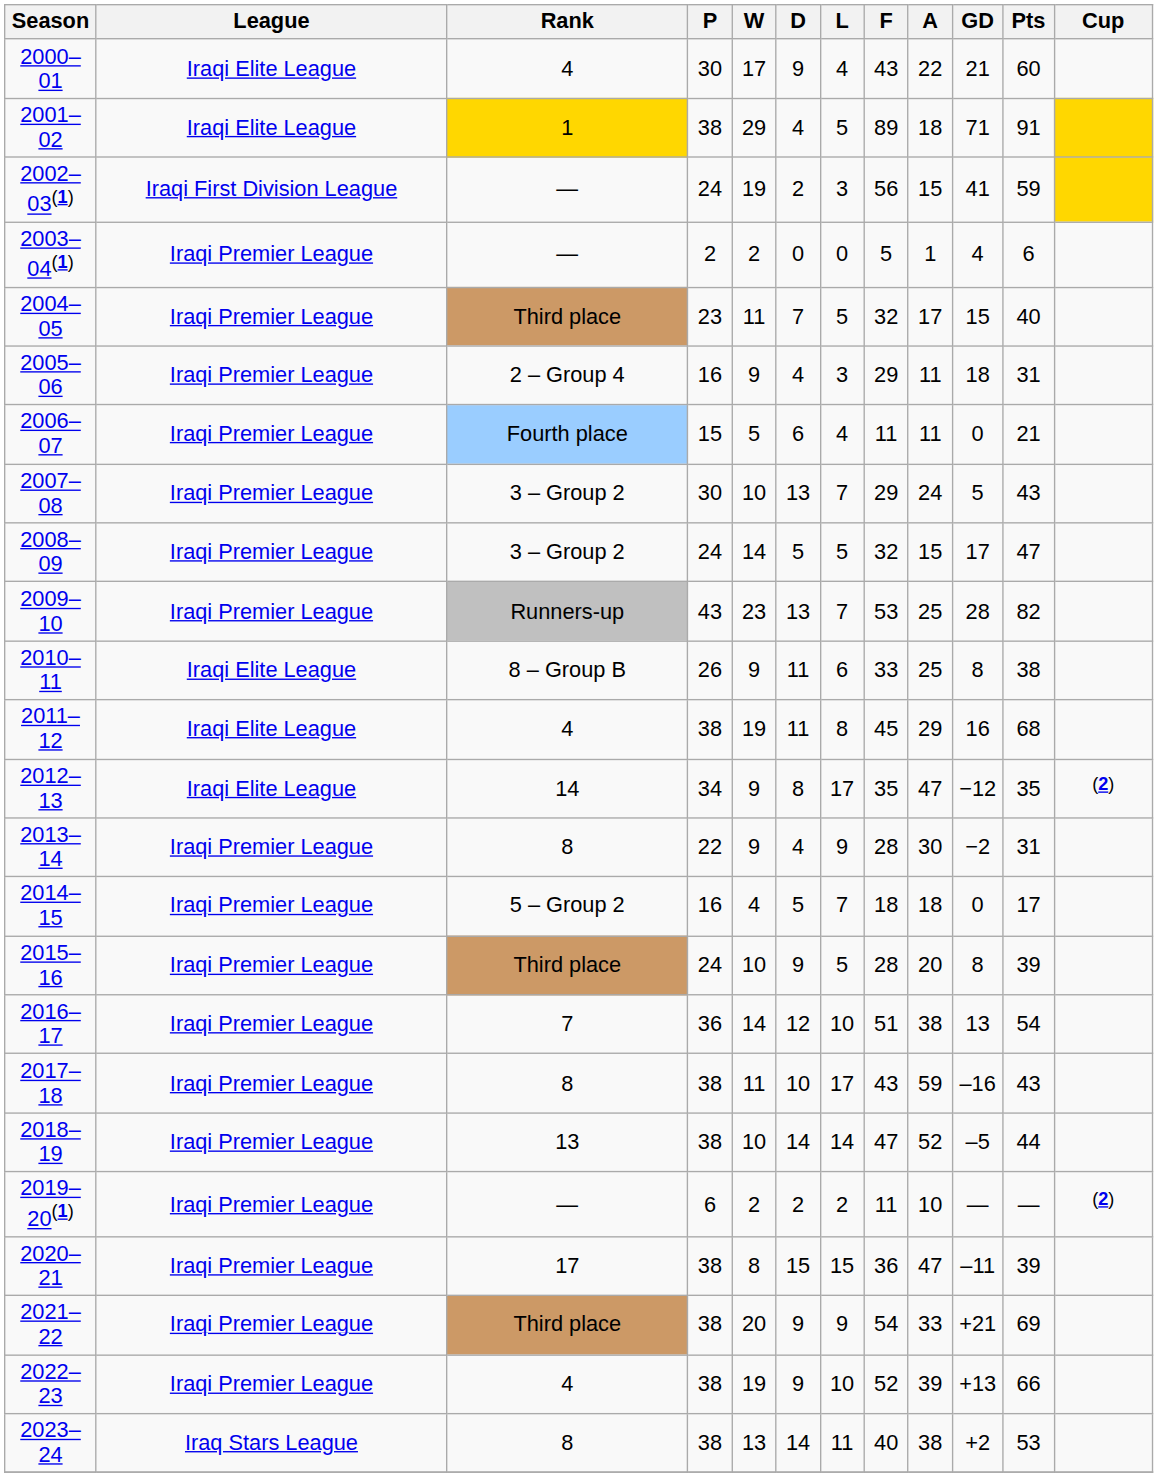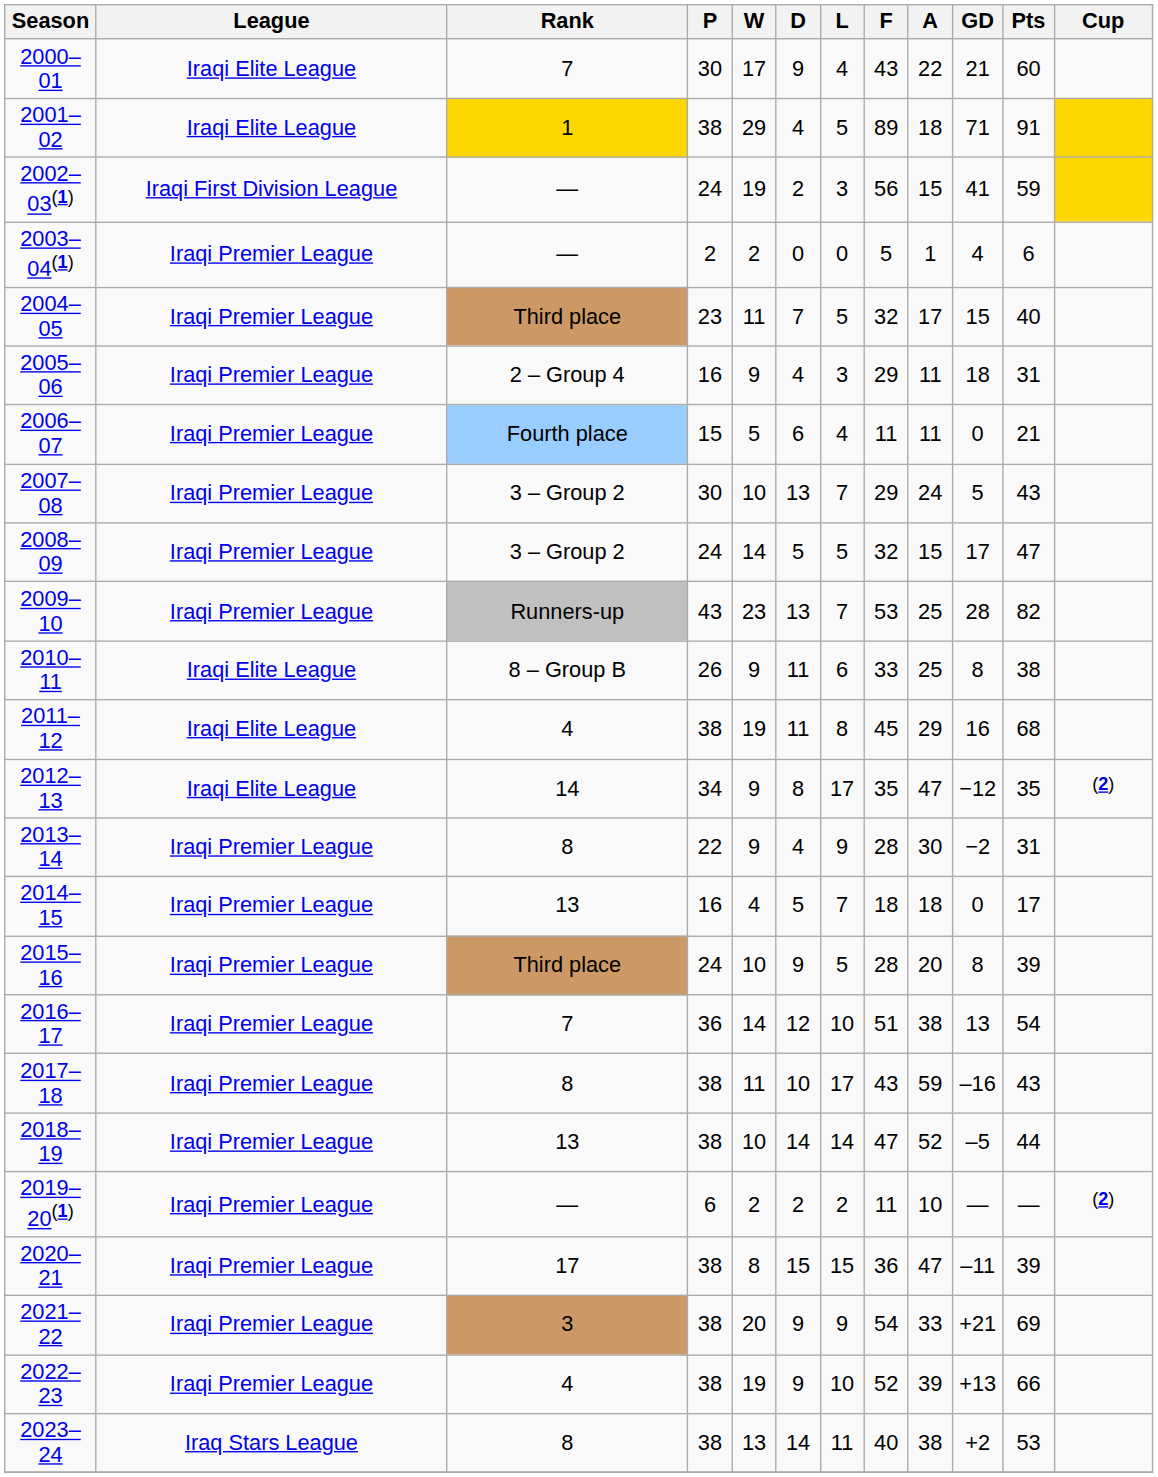2000–01 | Rank: 4 -> 7
2014–15 | Rank: 5 – Group 2 -> 13
2021–22 | Rank: Third place -> 3
